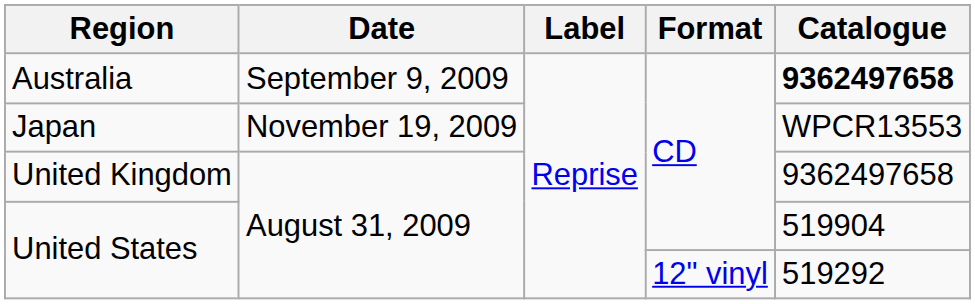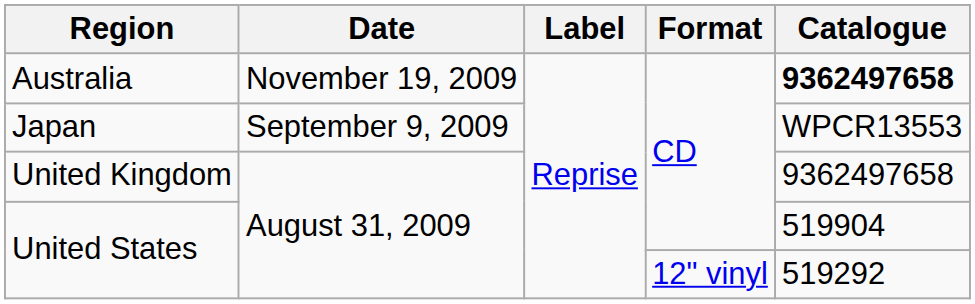Australia | Date: September 9, 2009 -> November 19, 2009
Japan | Date: November 19, 2009 -> September 9, 2009
